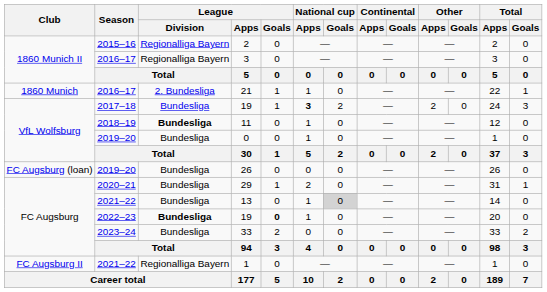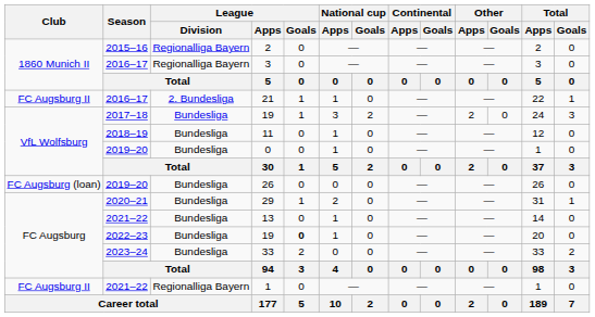21 | Club: 1860 Munich -> FC Augsburg II
2017–18 / 19 | National cup / Apps: bold -> normal
11 | League / Division: bold -> normal
13 | National cup / Goals: lightgrey background -> no background
2022–23 / 19 | League / Division: bold -> normal
